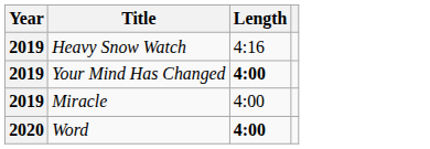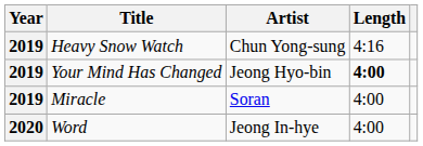+ column: Artist | Chun Yong-sung | Jeong Hyo-bin | Soran | Jeong In-hye
Word | Length: bold -> normal
